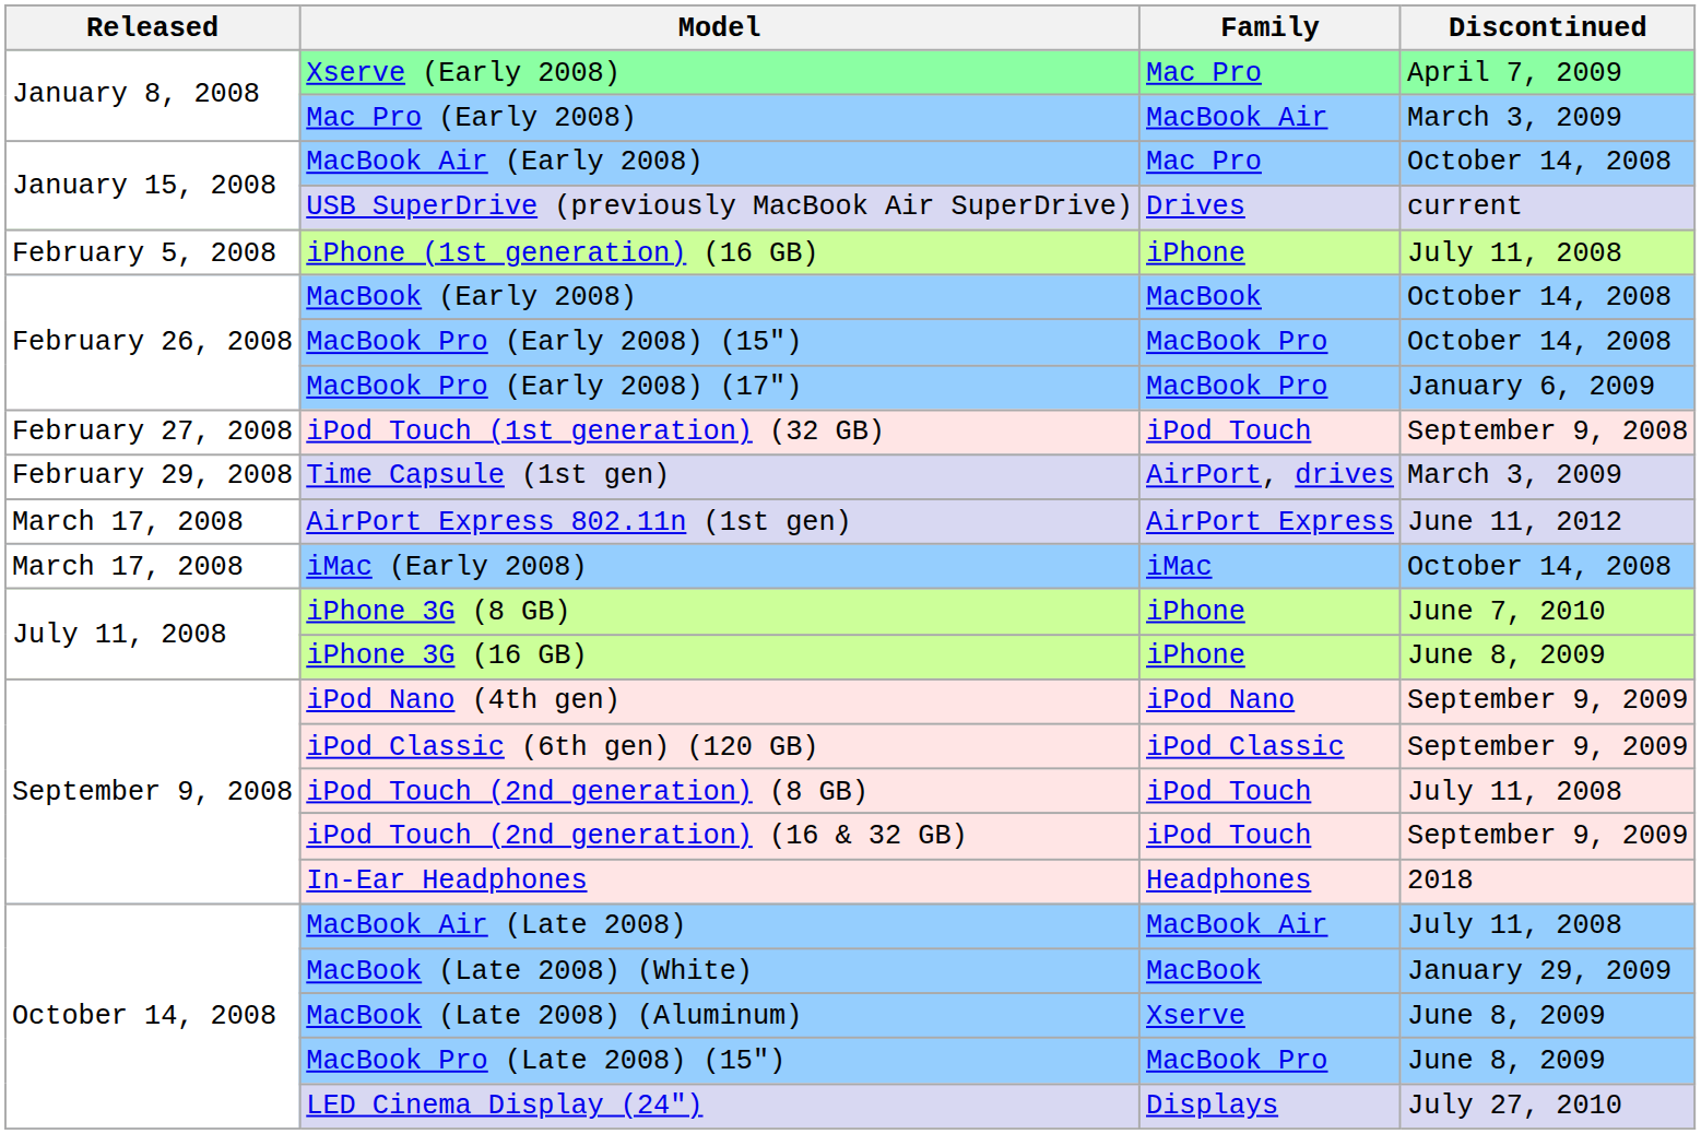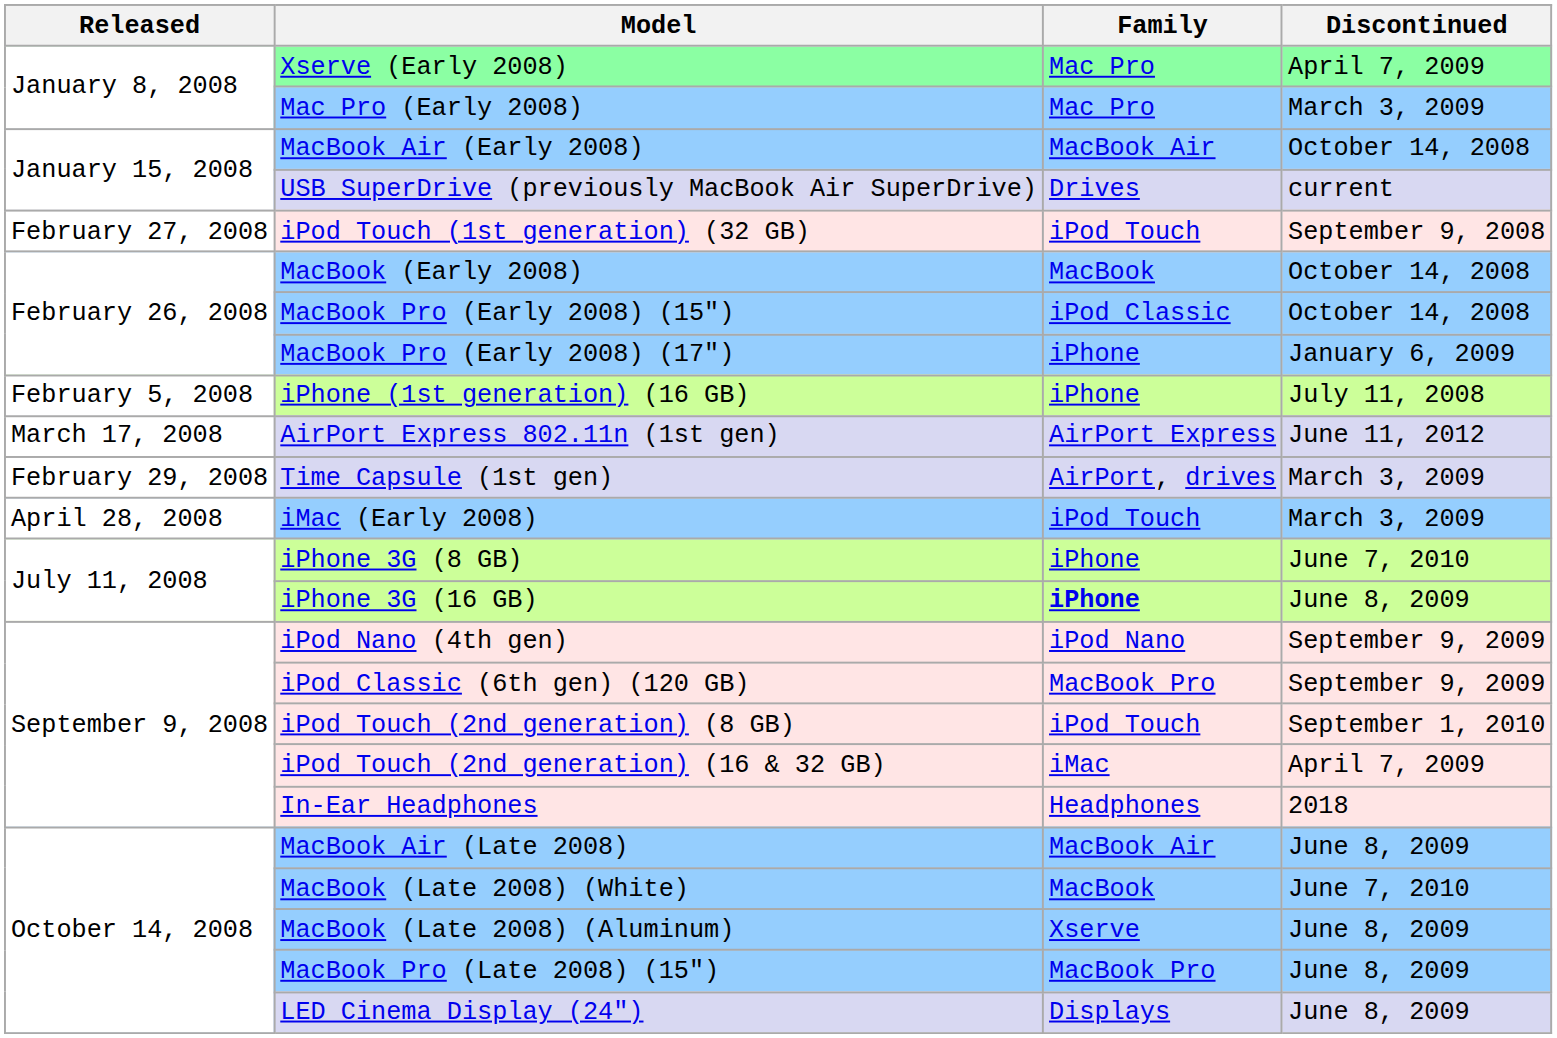Mac Pro (Early 2008) | Family: MacBook Air -> Mac Pro
MacBook Air (Early 2008) | Family: Mac Pro -> MacBook Air
rows swapped: iPhone (1st generation) (16 GB) <-> iPod Touch (1st generation) (32 GB)
MacBook Pro (Early 2008) (15") | Family: MacBook Pro -> iPod Classic
MacBook Pro (Early 2008) (17") | Family: MacBook Pro -> iPhone
rows swapped: Time Capsule (1st gen) <-> AirPort Express 802.11n (1st gen)
iMac (Early 2008) | Released: March 17, 2008 -> April 28, 2008
iMac (Early 2008) | Family: iMac -> iPod Touch
iMac (Early 2008) | Discontinued: October 14, 2008 -> March 3, 2009
iPhone 3G (16 GB) | Family: normal -> bold
iPod Classic (6th gen) (120 GB) | Family: iPod Classic -> MacBook Pro
iPod Touch (2nd generation) (8 GB) | Discontinued: July 11, 2008 -> September 1, 2010
iPod Touch (2nd generation) (16 & 32 GB) | Family: iPod Touch -> iMac
iPod Touch (2nd generation) (16 & 32 GB) | Discontinued: September 9, 2009 -> April 7, 2009
MacBook Air (Late 2008) | Discontinued: July 11, 2008 -> June 8, 2009
MacBook (Late 2008) (White) | Discontinued: January 29, 2009 -> June 7, 2010
LED Cinema Display (24") | Discontinued: July 27, 2010 -> June 8, 2009
